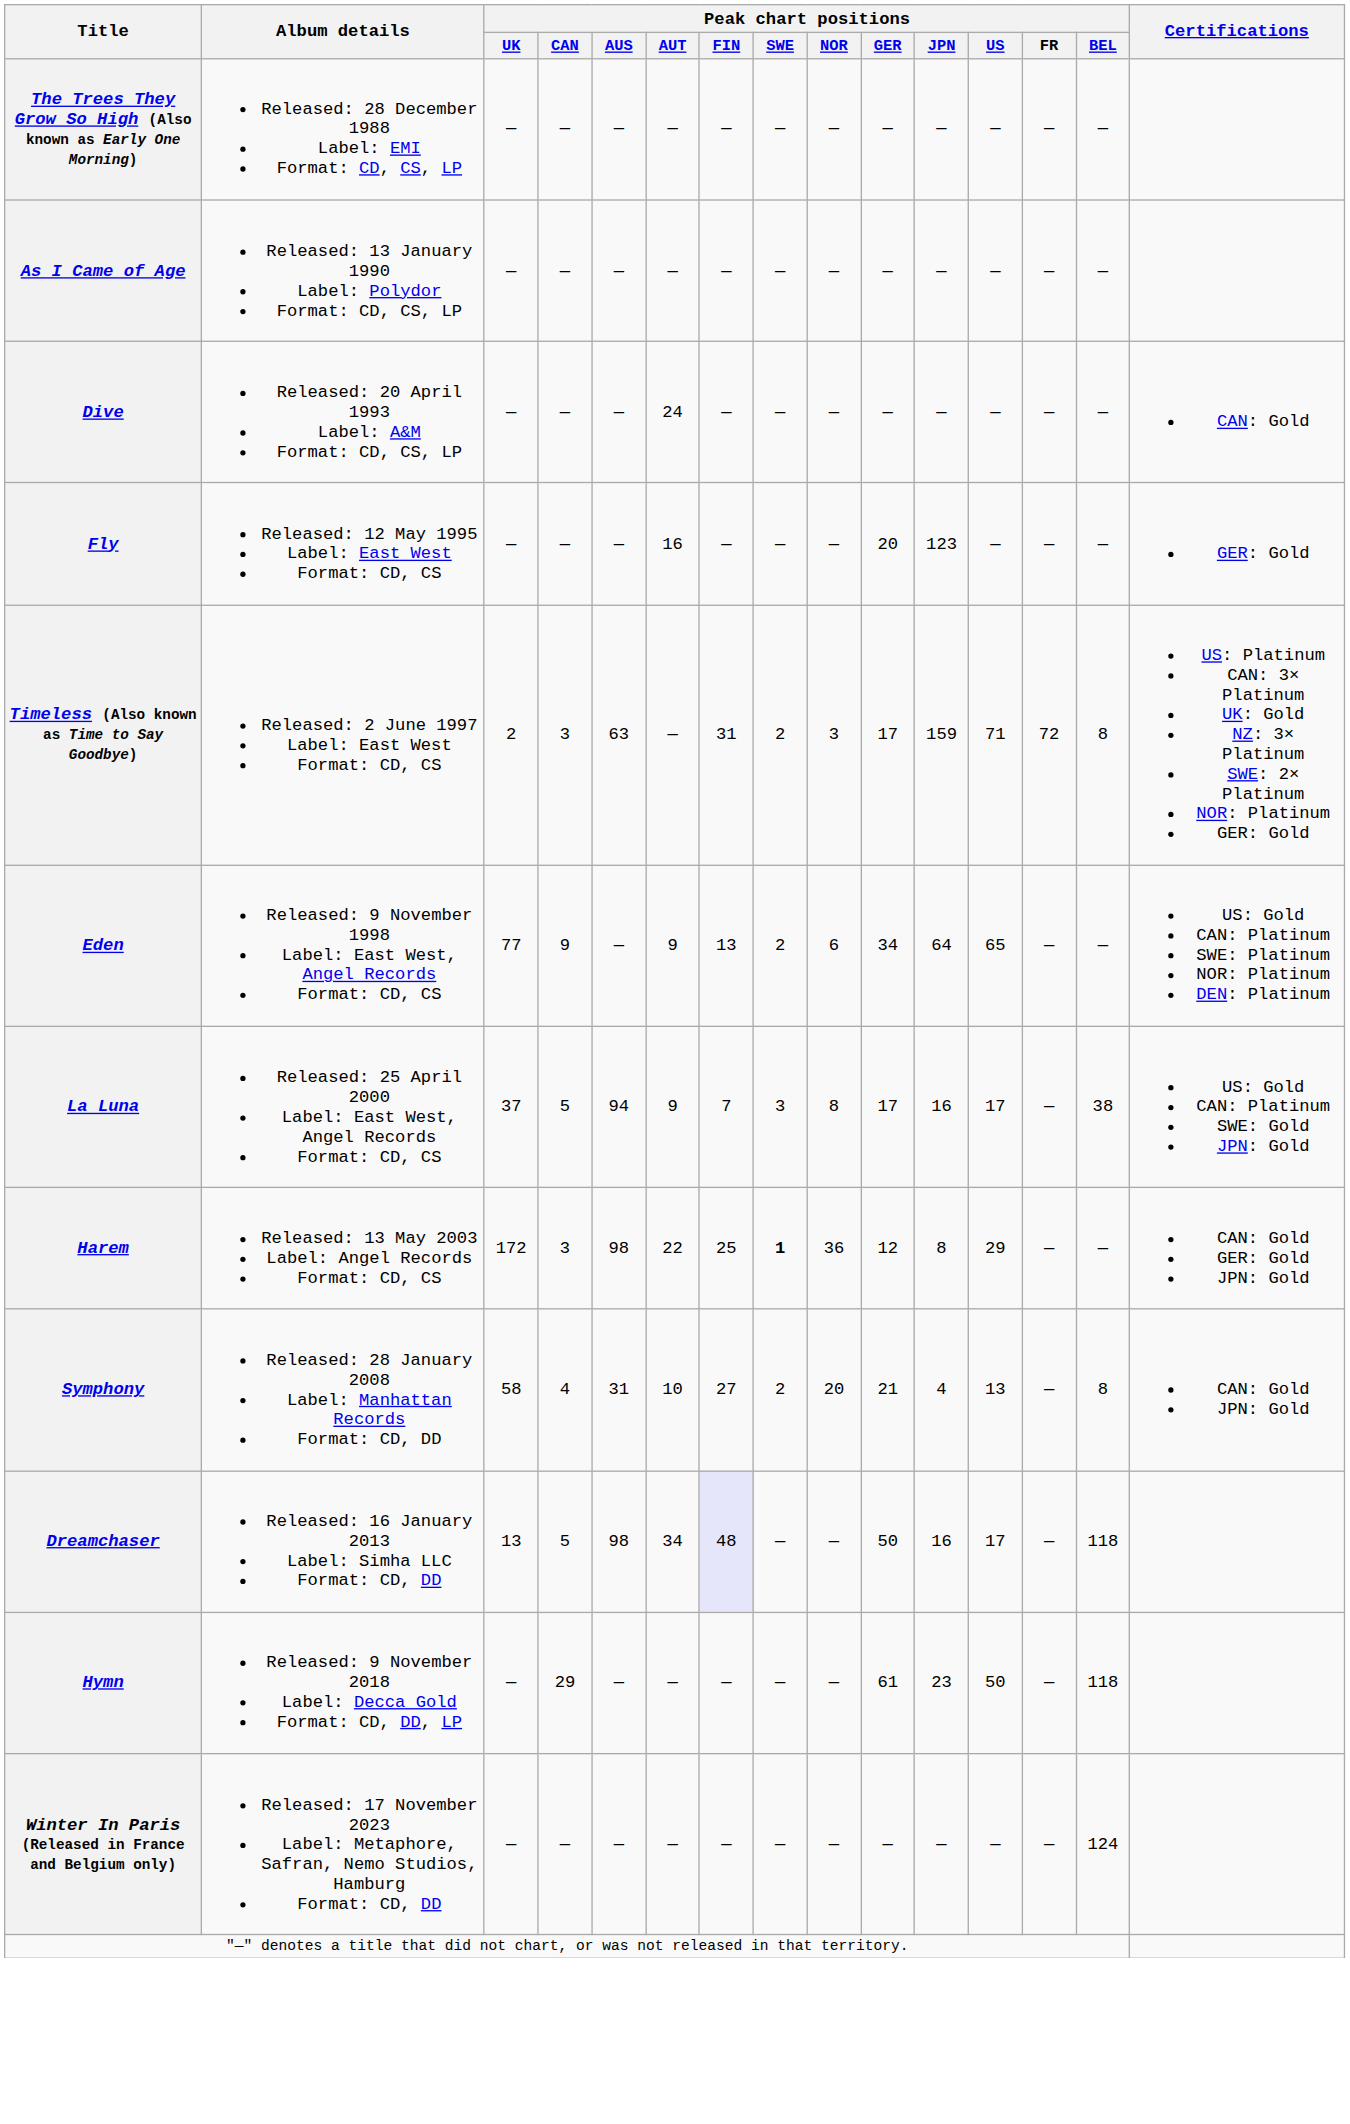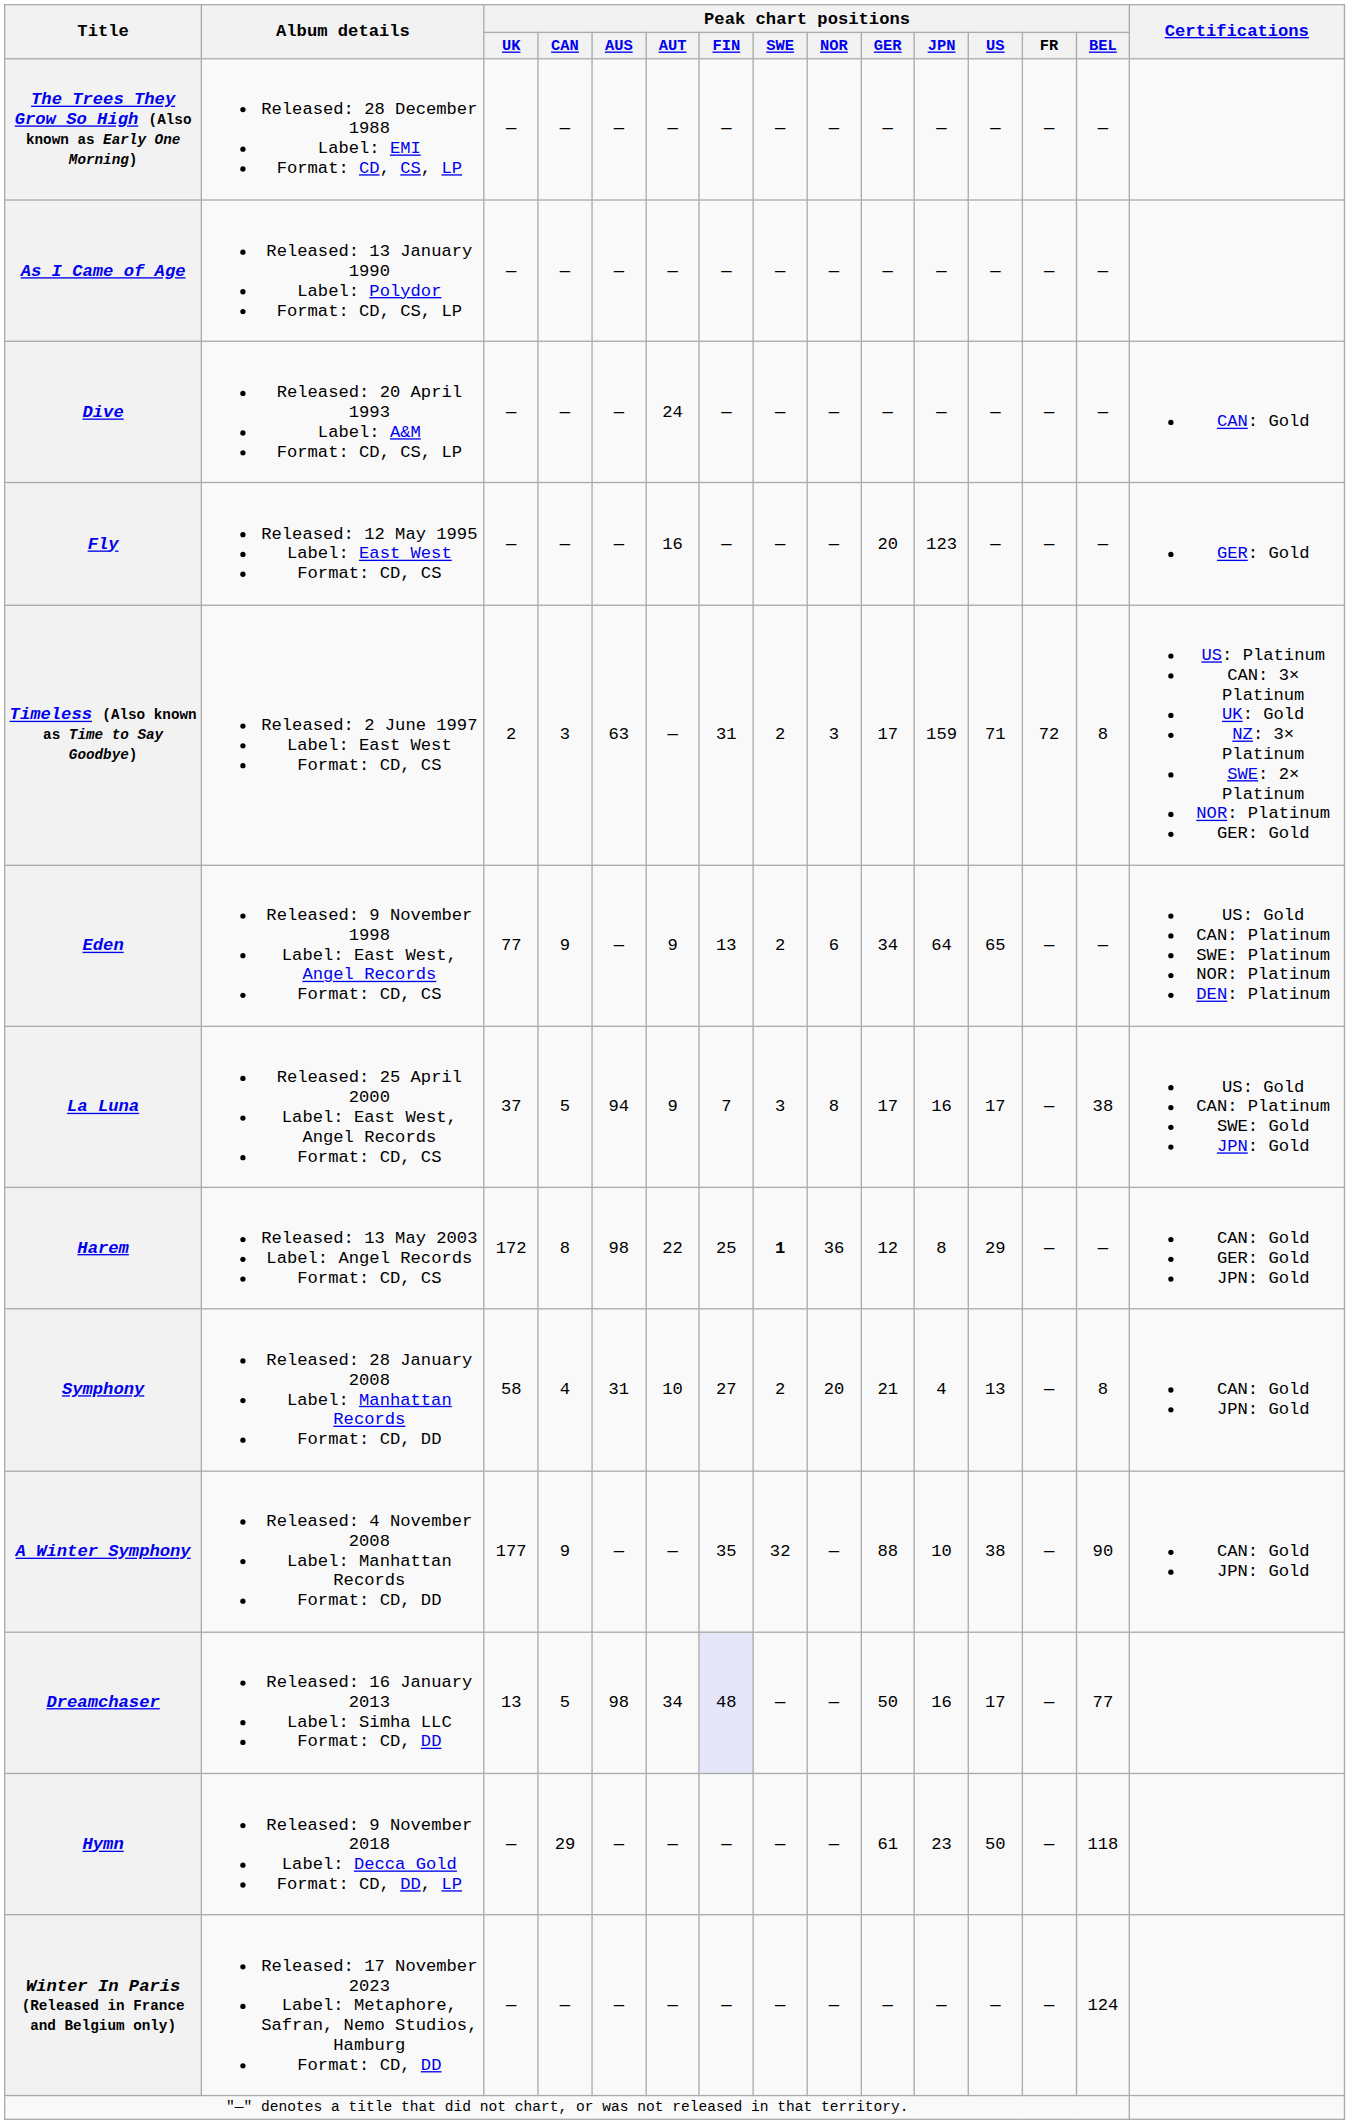Harem | Peak chart positions / CAN: 3 -> 8
+ row: A Winter Symphony | Released: 4 November 2008 Label: Manhattan Records Format: CD, DD | 177 | 9 | — | — | 35 | 32 | — | 88 | 10 | 38 | — | 90 | CAN: Gold JPN: Gold
Dreamchaser | Peak chart positions / BEL: 118 -> 77
